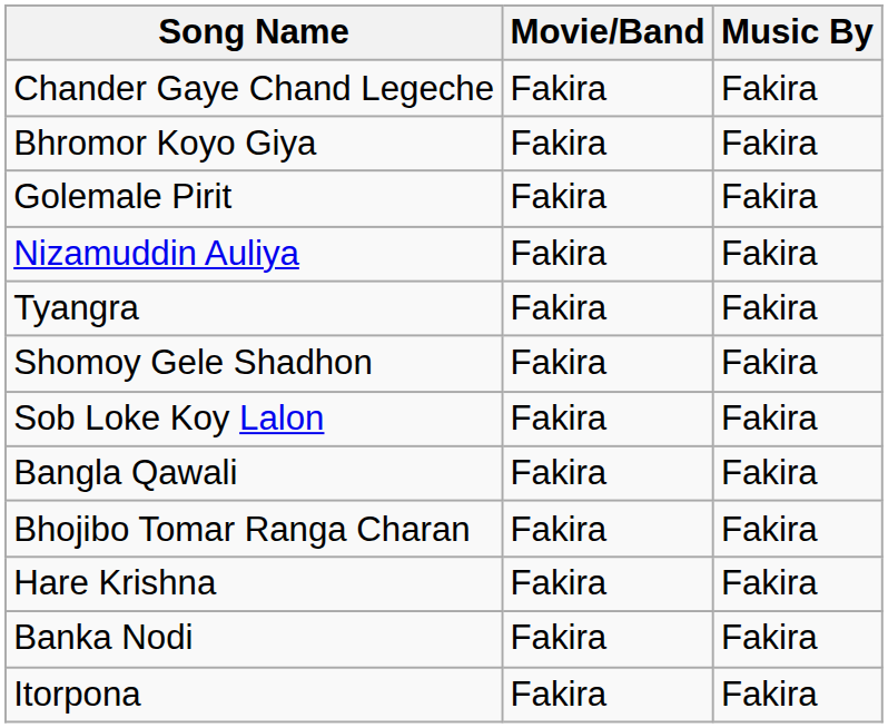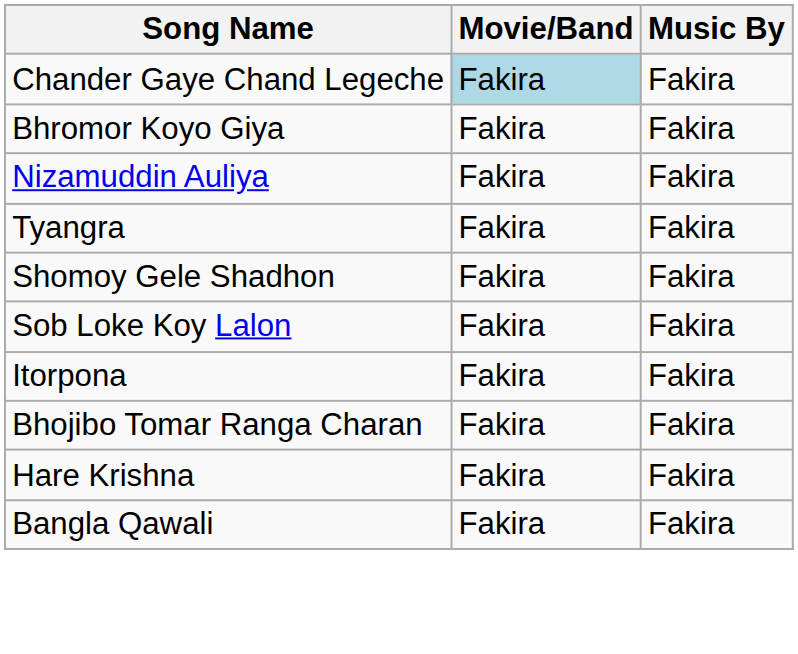Chander Gaye Chand Legeche | Movie/Band: no background -> lightblue background
- row: Golemale Pirit | Fakira | Fakira
rows swapped: Itorpona <-> Bangla Qawali
- row: Banka Nodi | Fakira | Fakira
